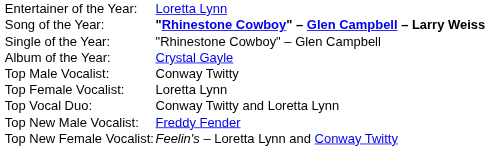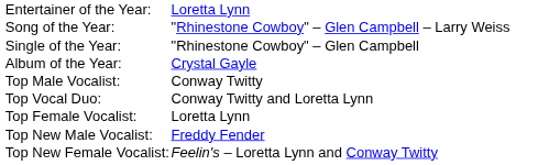Song of the Year: | column 2: bold -> normal
rows swapped: Top Female Vocalist: <-> Top Vocal Duo:
